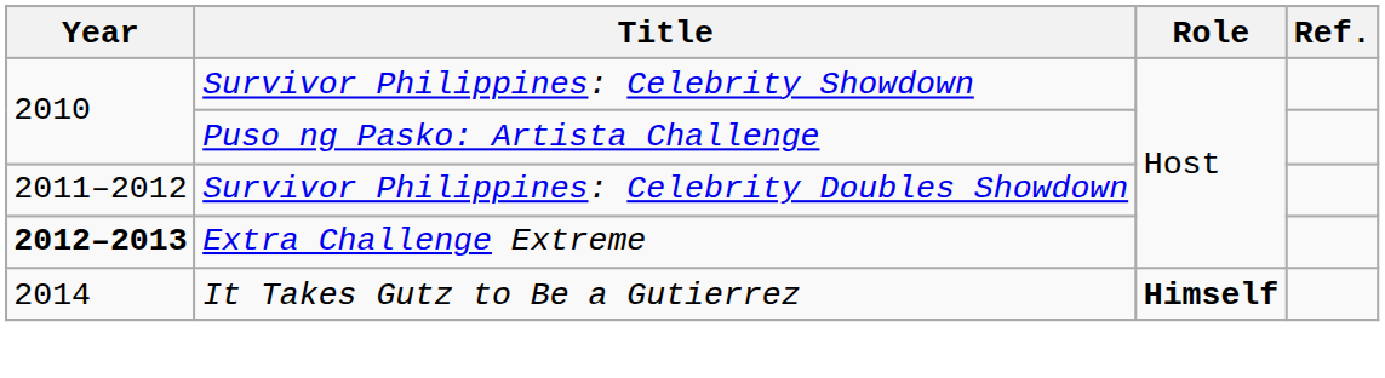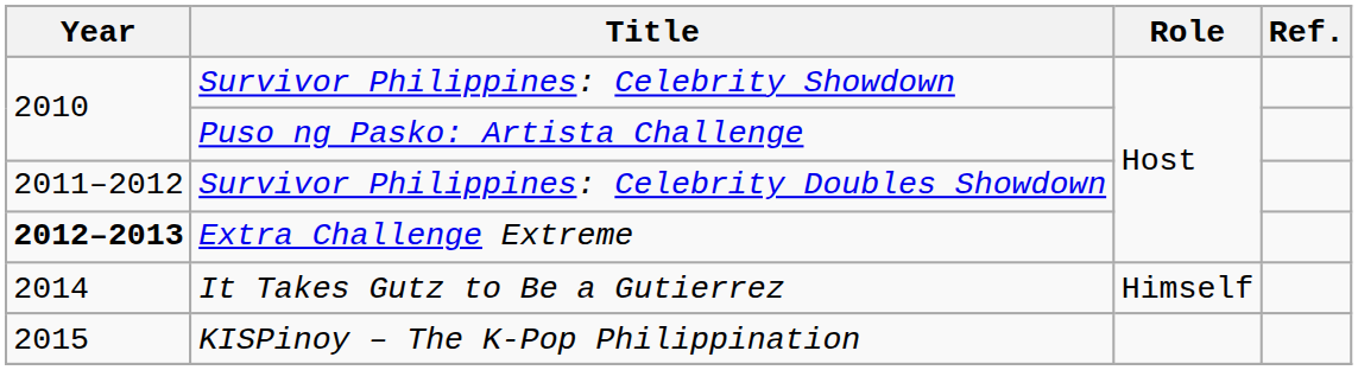It Takes Gutz to Be a Gutierrez | Role: bold -> normal
+ row: 2015 | KISPinoy – The K-Pop Philippination
